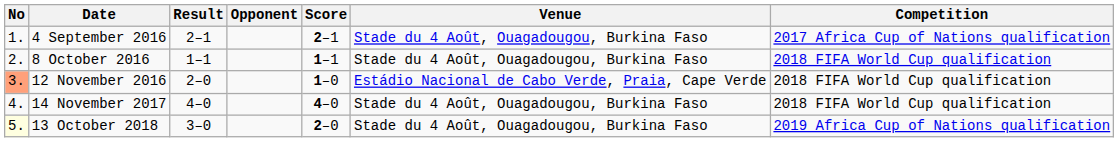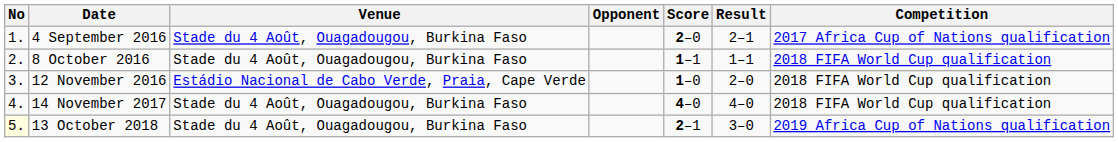columns swapped: Venue <-> Result
4 September 2016 | Score: 2–1 -> 2–0
12 November 2016 | No: lightsalmon background -> no background
13 October 2018 | Score: 2–0 -> 2–1
